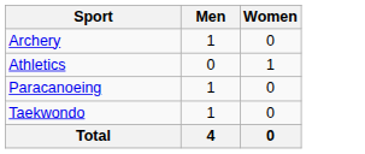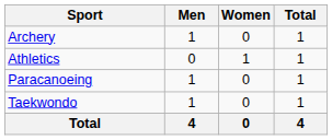+ column: Total | 1 | 1 | 1 | 1 | 4
